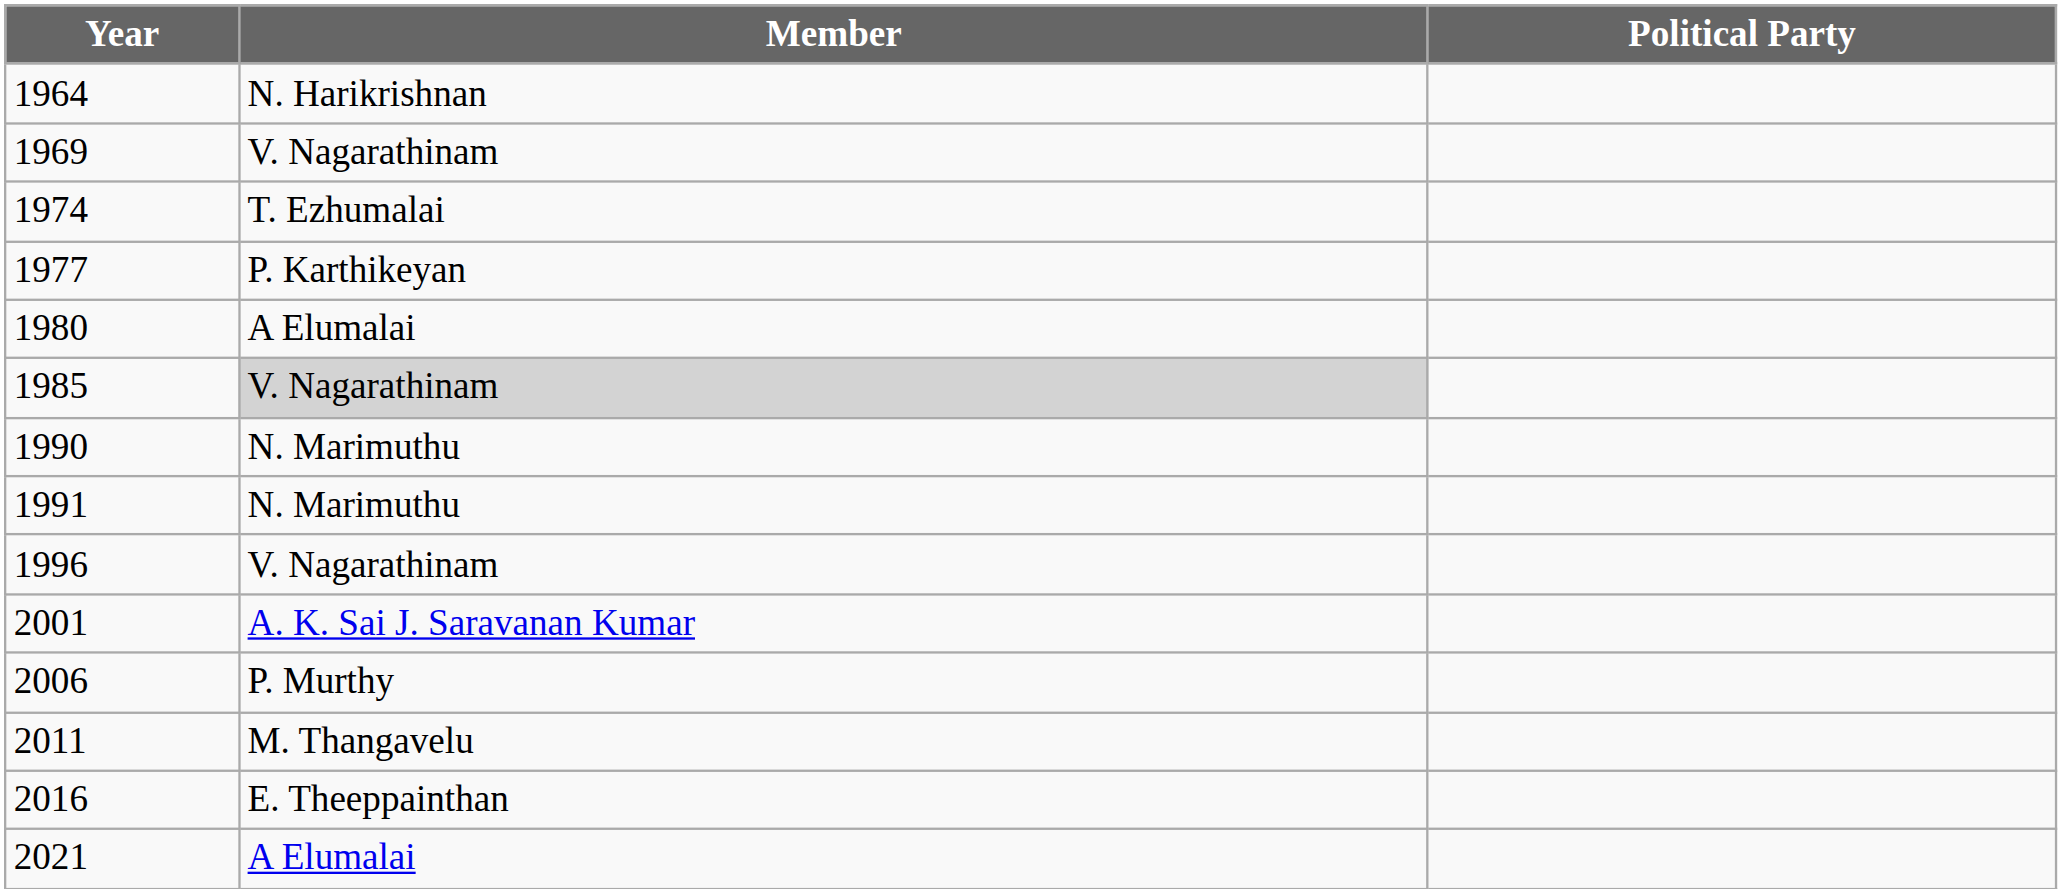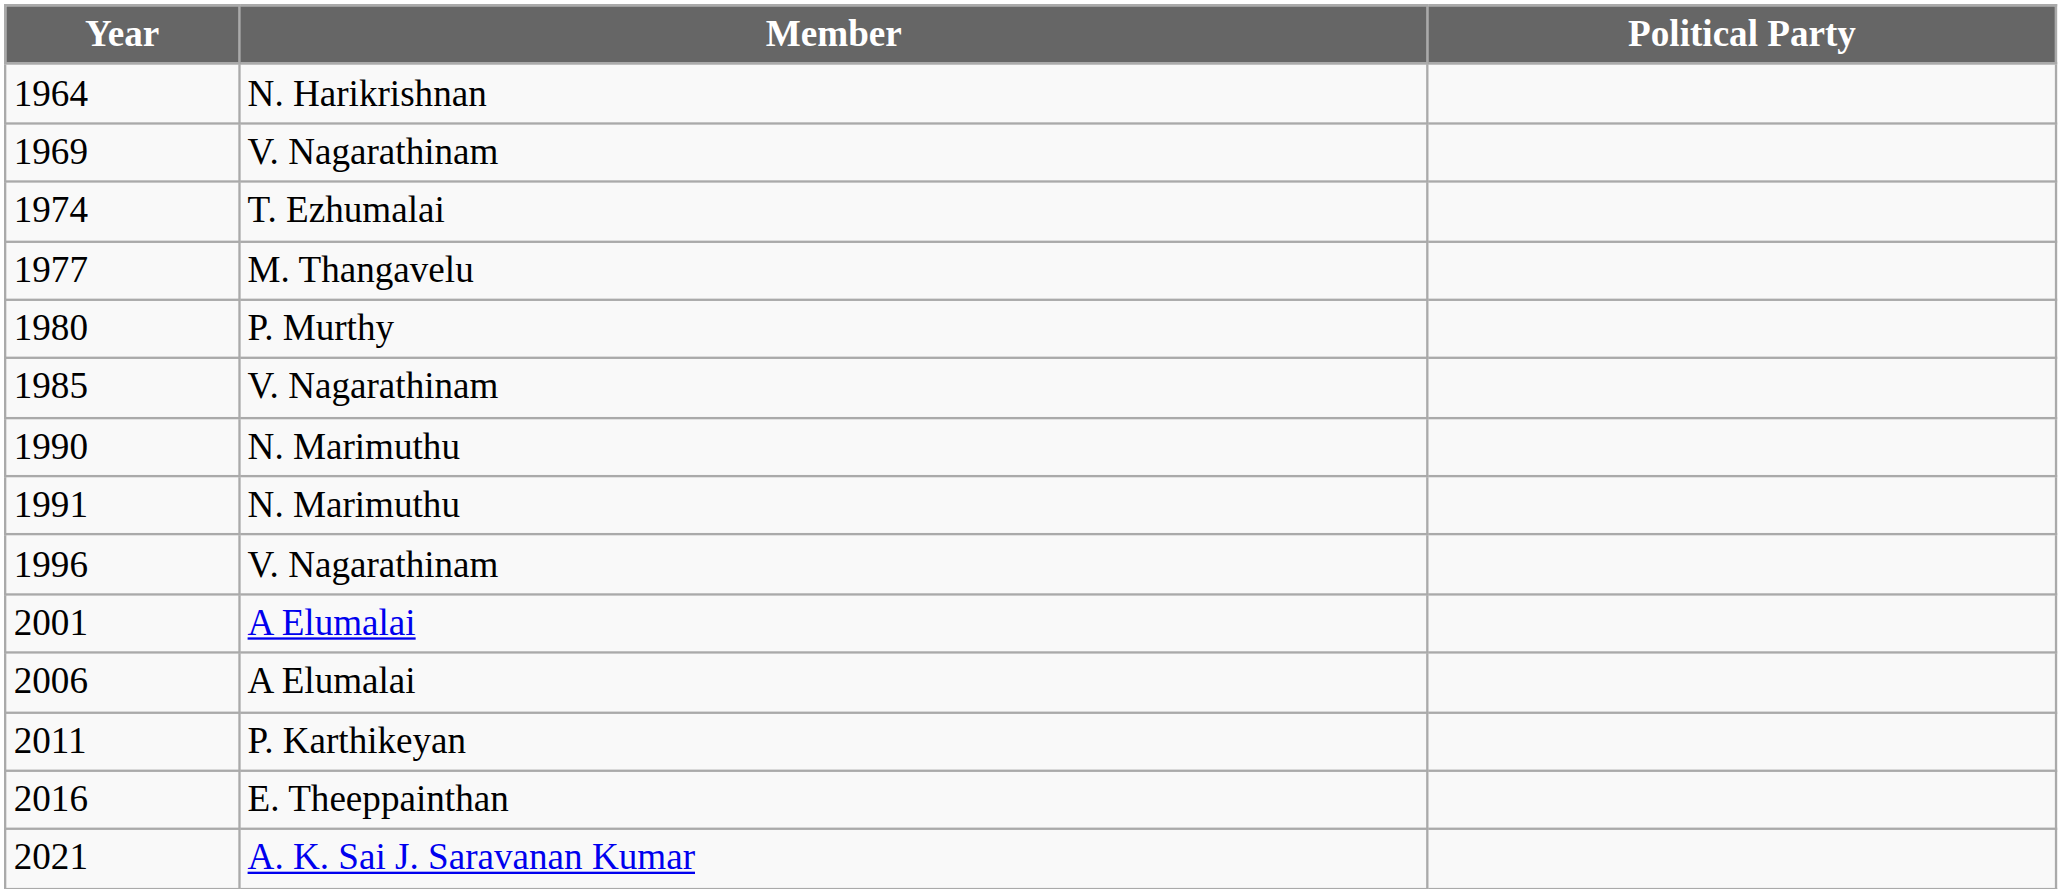1977 | Member: P. Karthikeyan -> M. Thangavelu
1980 | Member: A Elumalai -> P. Murthy
1985 | Member: lightgrey background -> no background
2001 | Member: A. K. Sai J. Saravanan Kumar -> A Elumalai
2006 | Member: P. Murthy -> A Elumalai
2011 | Member: M. Thangavelu -> P. Karthikeyan
2021 | Member: A Elumalai -> A. K. Sai J. Saravanan Kumar
